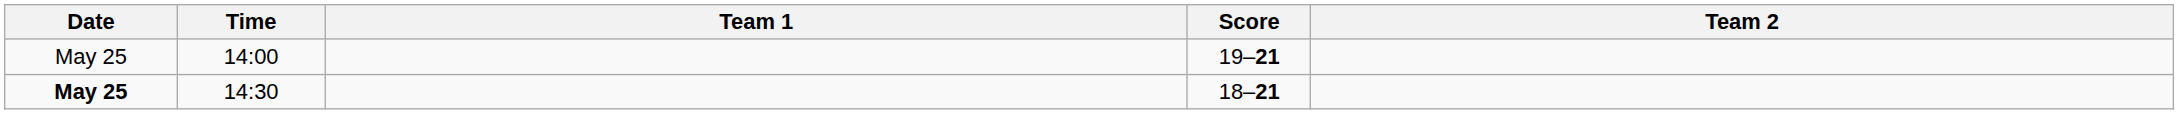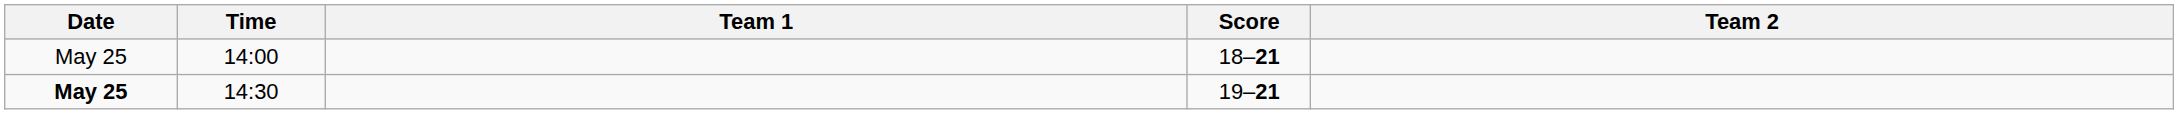14:00 | Score: 19–21 -> 18–21
14:30 | Score: 18–21 -> 19–21
